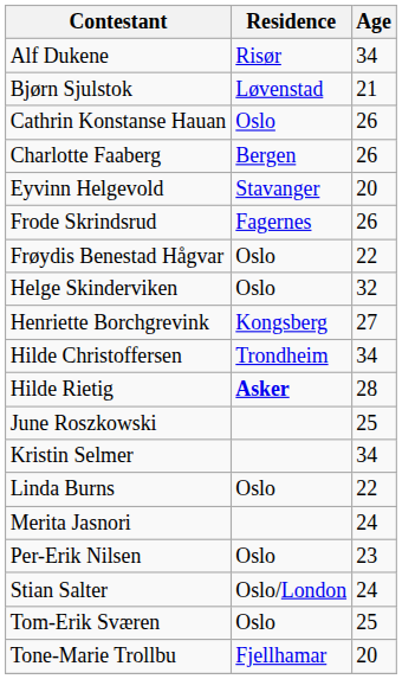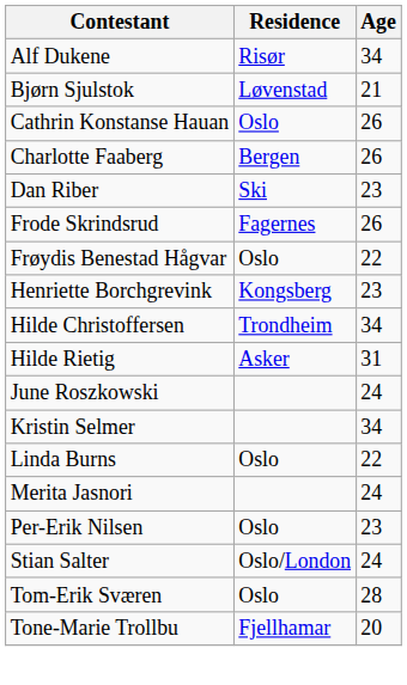+ row: Dan Riber | Ski | 23
- row: Eyvinn Helgevold | Stavanger | 20
- row: Helge Skinderviken | Oslo | 32
Henriette Borchgrevink | Age: 27 -> 23
Hilde Rietig | Residence: bold -> normal
Hilde Rietig | Age: 28 -> 31
June Roszkowski | Age: 25 -> 24
Tom-Erik Sværen | Age: 25 -> 28
